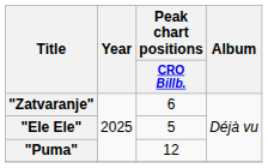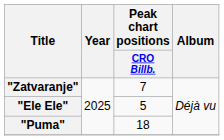"Zatvaranje" | Peak chart positions / CRO Billb.: 6 -> 7
"Puma" | Peak chart positions / CRO Billb.: 12 -> 18
